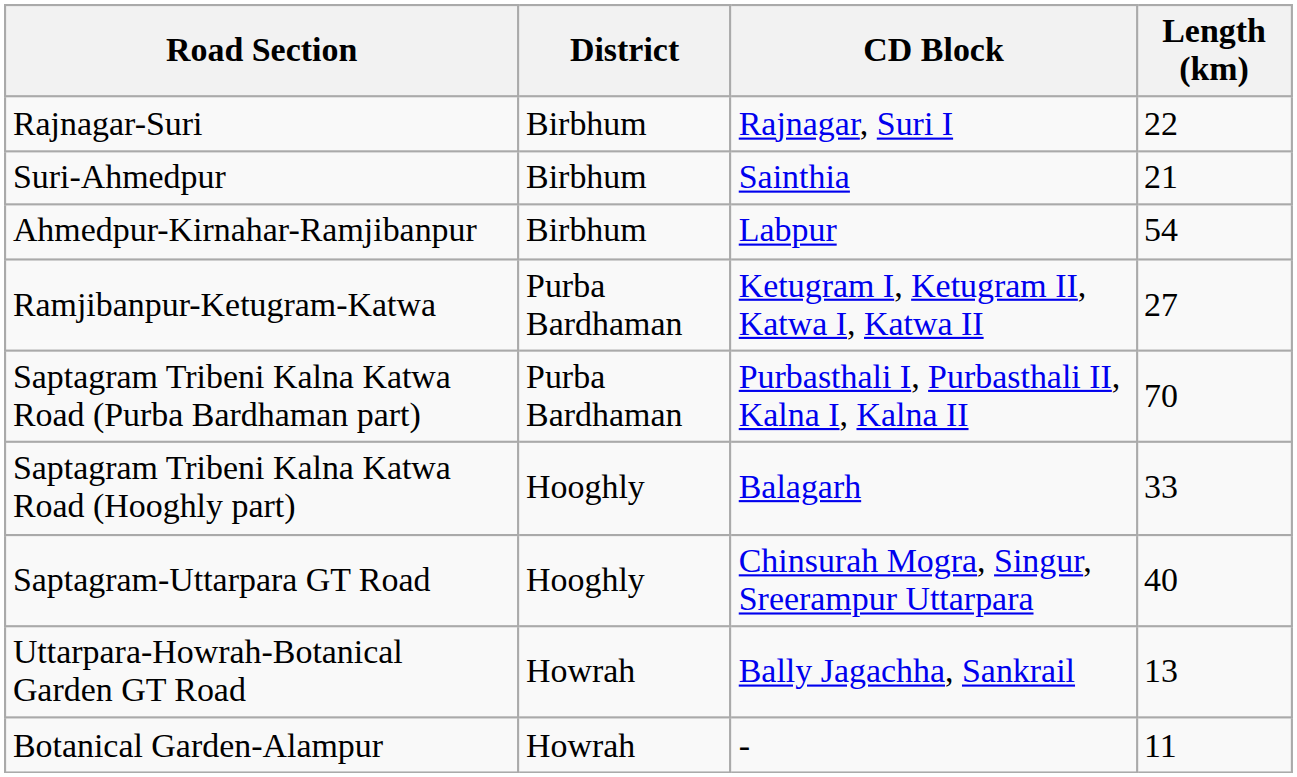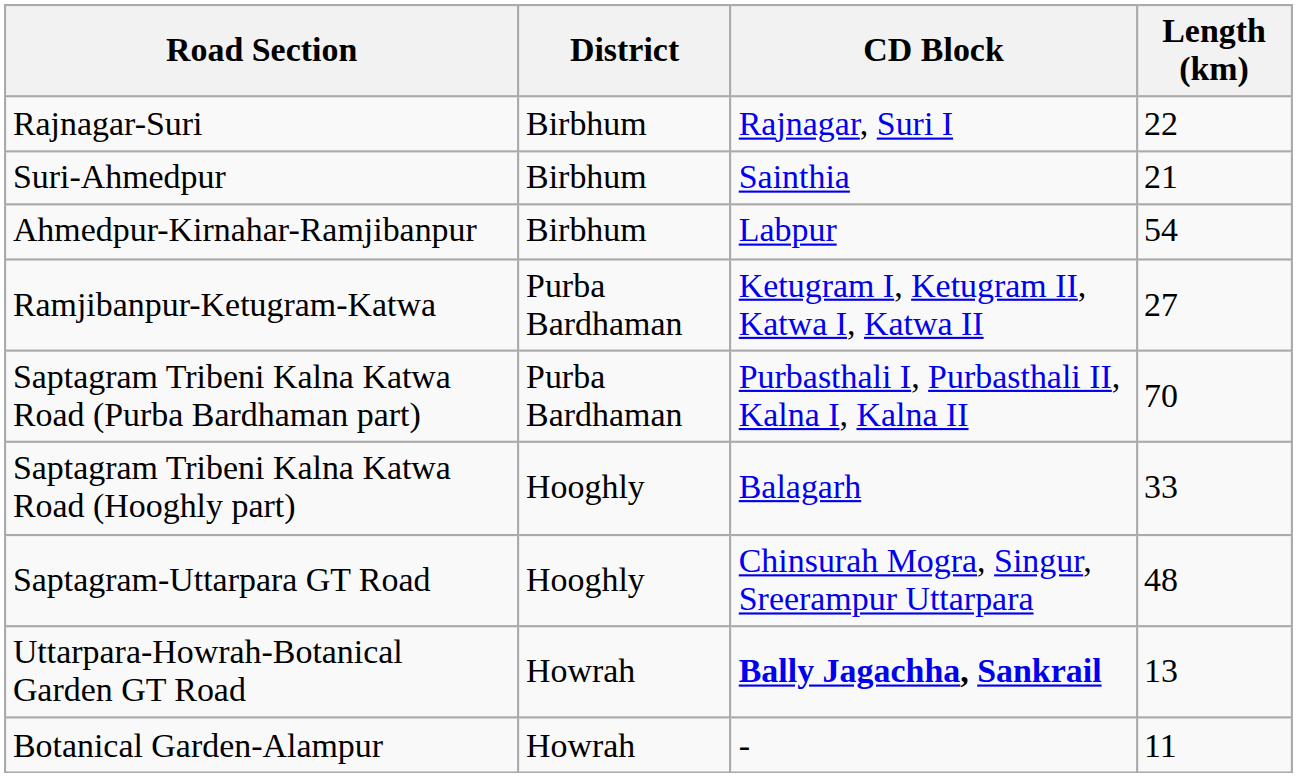Saptagram-Uttarpara GT Road | Length (km): 40 -> 48
Uttarpara-Howrah-Botanical Garden GT Road | CD Block: normal -> bold
